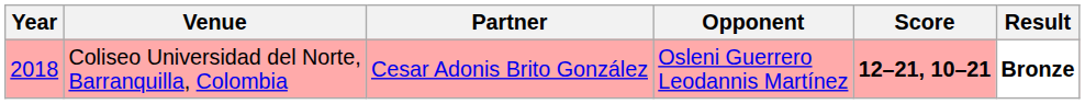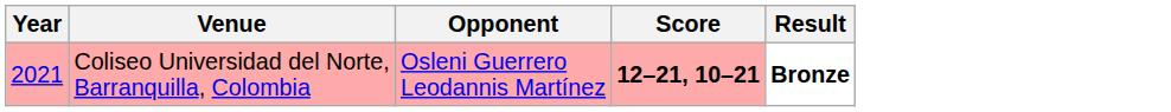- column: Partner | Cesar Adonis Brito González
Coliseo Universidad del Norte, Barranquilla, Colombia | Year: 2018 -> 2021
